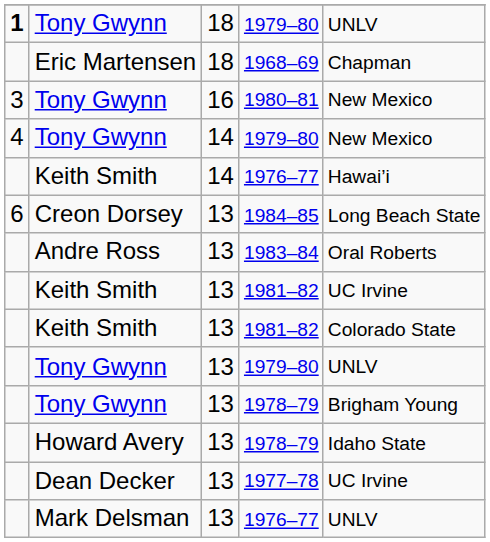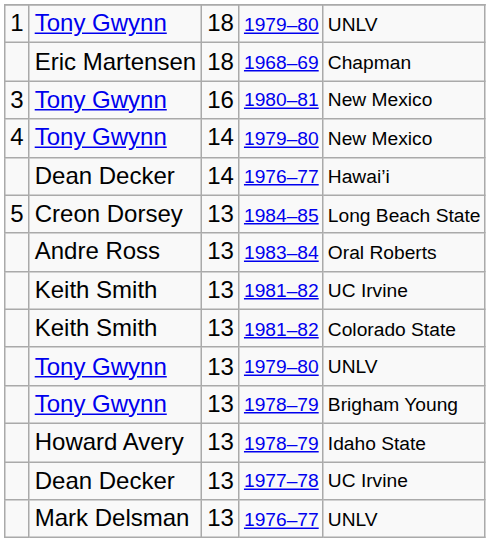18 / 1979–80 | column 1: bold -> normal
14 / 1976–77 | column 2: Keith Smith -> Dean Decker
1984–85 | column 1: 6 -> 5
